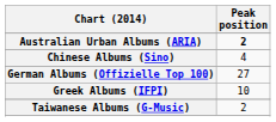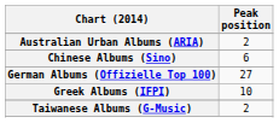Australian Urban Albums (ARIA) | Peak position: bold -> normal
Chinese Albums (Sino) | Peak position: 4 -> 6
